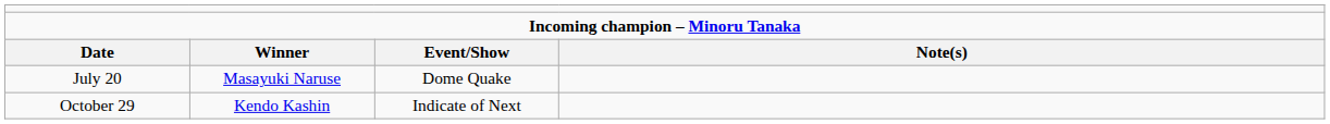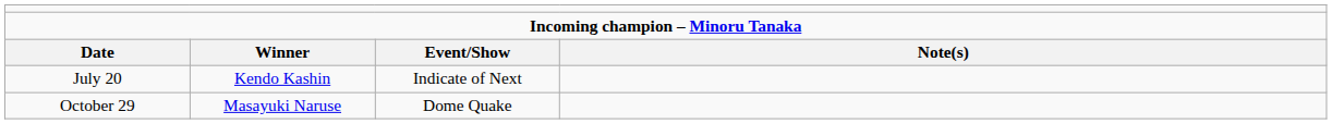July 20 | column 2: Masayuki Naruse -> Kendo Kashin
July 20 | column 3: Dome Quake -> Indicate of Next
October 29 | column 2: Kendo Kashin -> Masayuki Naruse
October 29 | column 3: Indicate of Next -> Dome Quake
